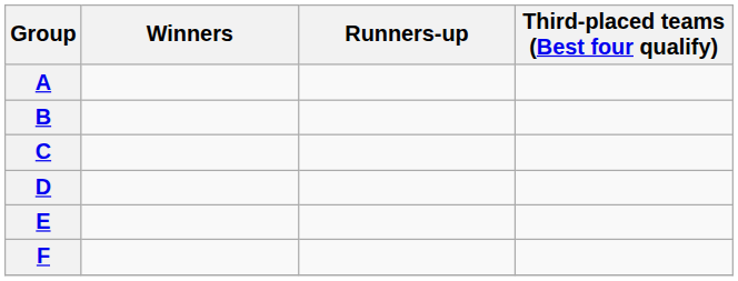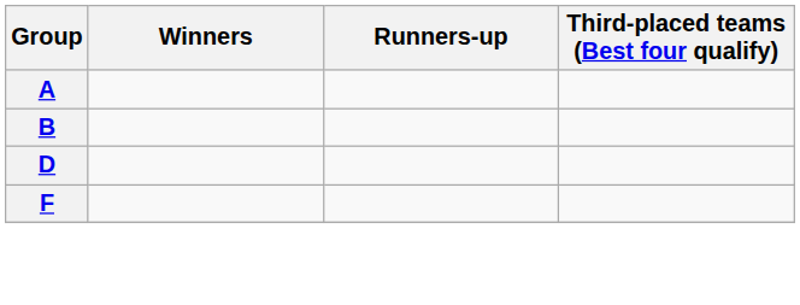- row: C
- row: E
